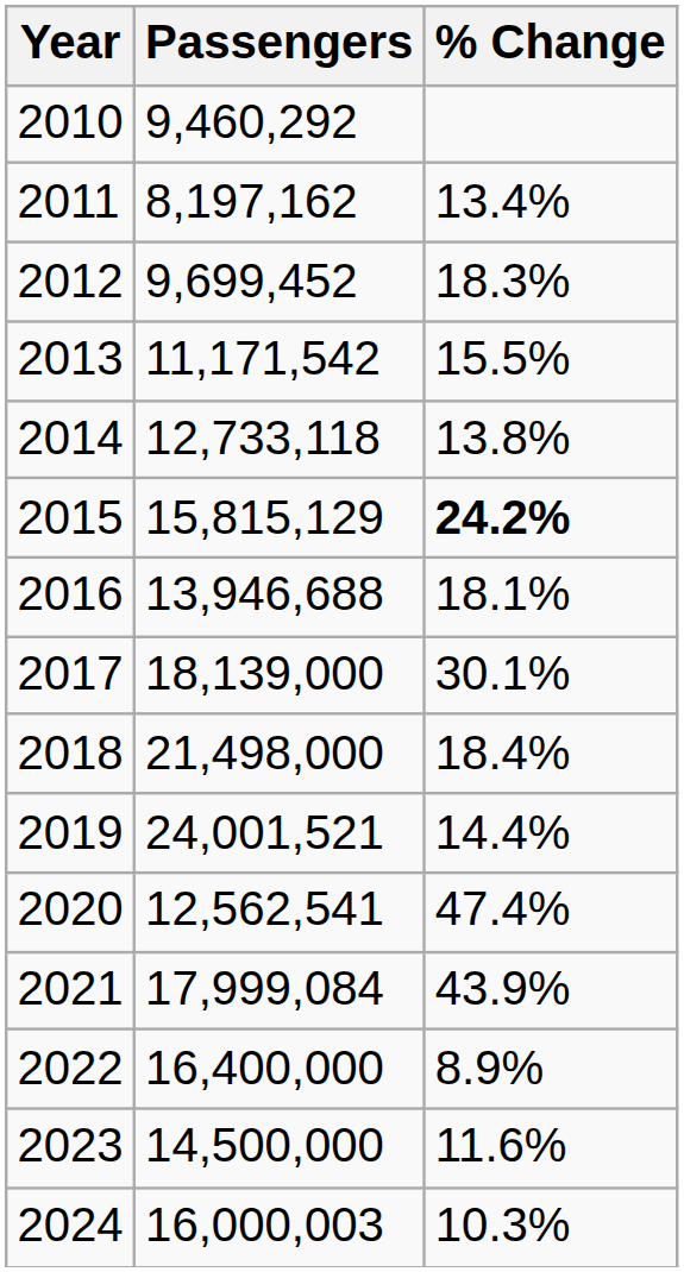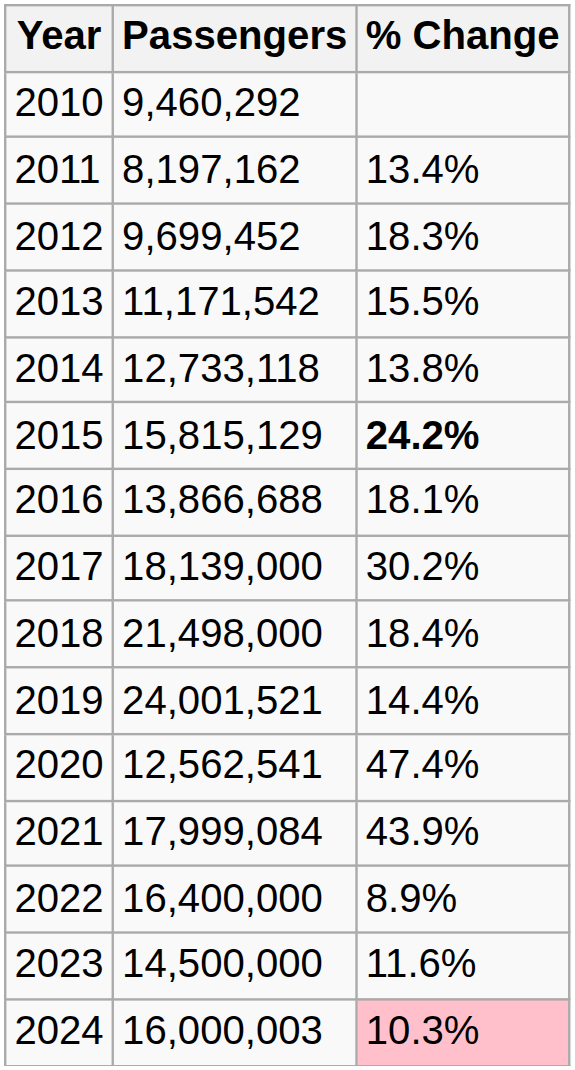2016 | Passengers: 13,946,688 -> 13,866,688
2017 | % Change: 30.1% -> 30.2%
2024 | % Change: no background -> pink background
